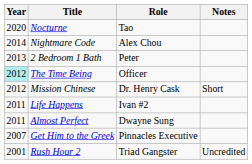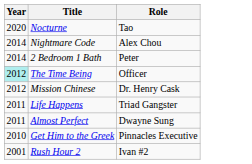- column: Notes | Short | Uncredited
2 Bedroom 1 Bath | Year: 2013 -> 2014
Life Happens | Role: Ivan #2 -> Triad Gangster
Get Him to the Greek | Year: 2007 -> 2010
Rush Hour 2 | Role: Triad Gangster -> Ivan #2
